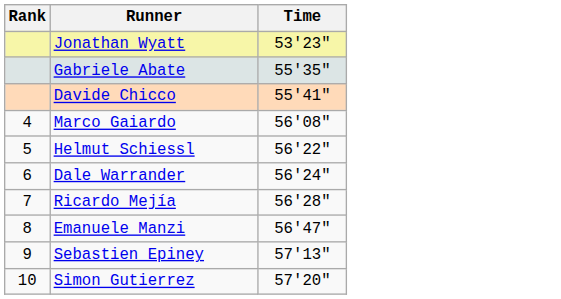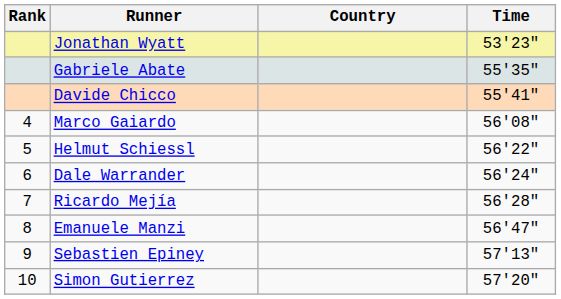+ column: Country
